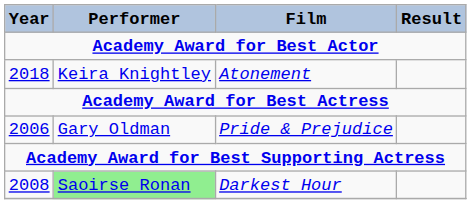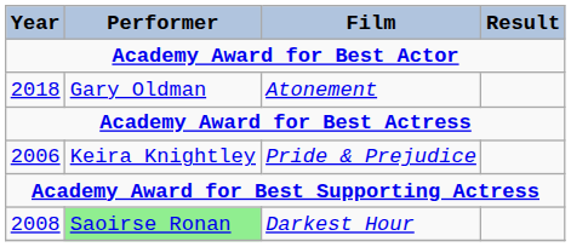2018 | Performer: Keira Knightley -> Gary Oldman
2006 | Performer: Gary Oldman -> Keira Knightley
